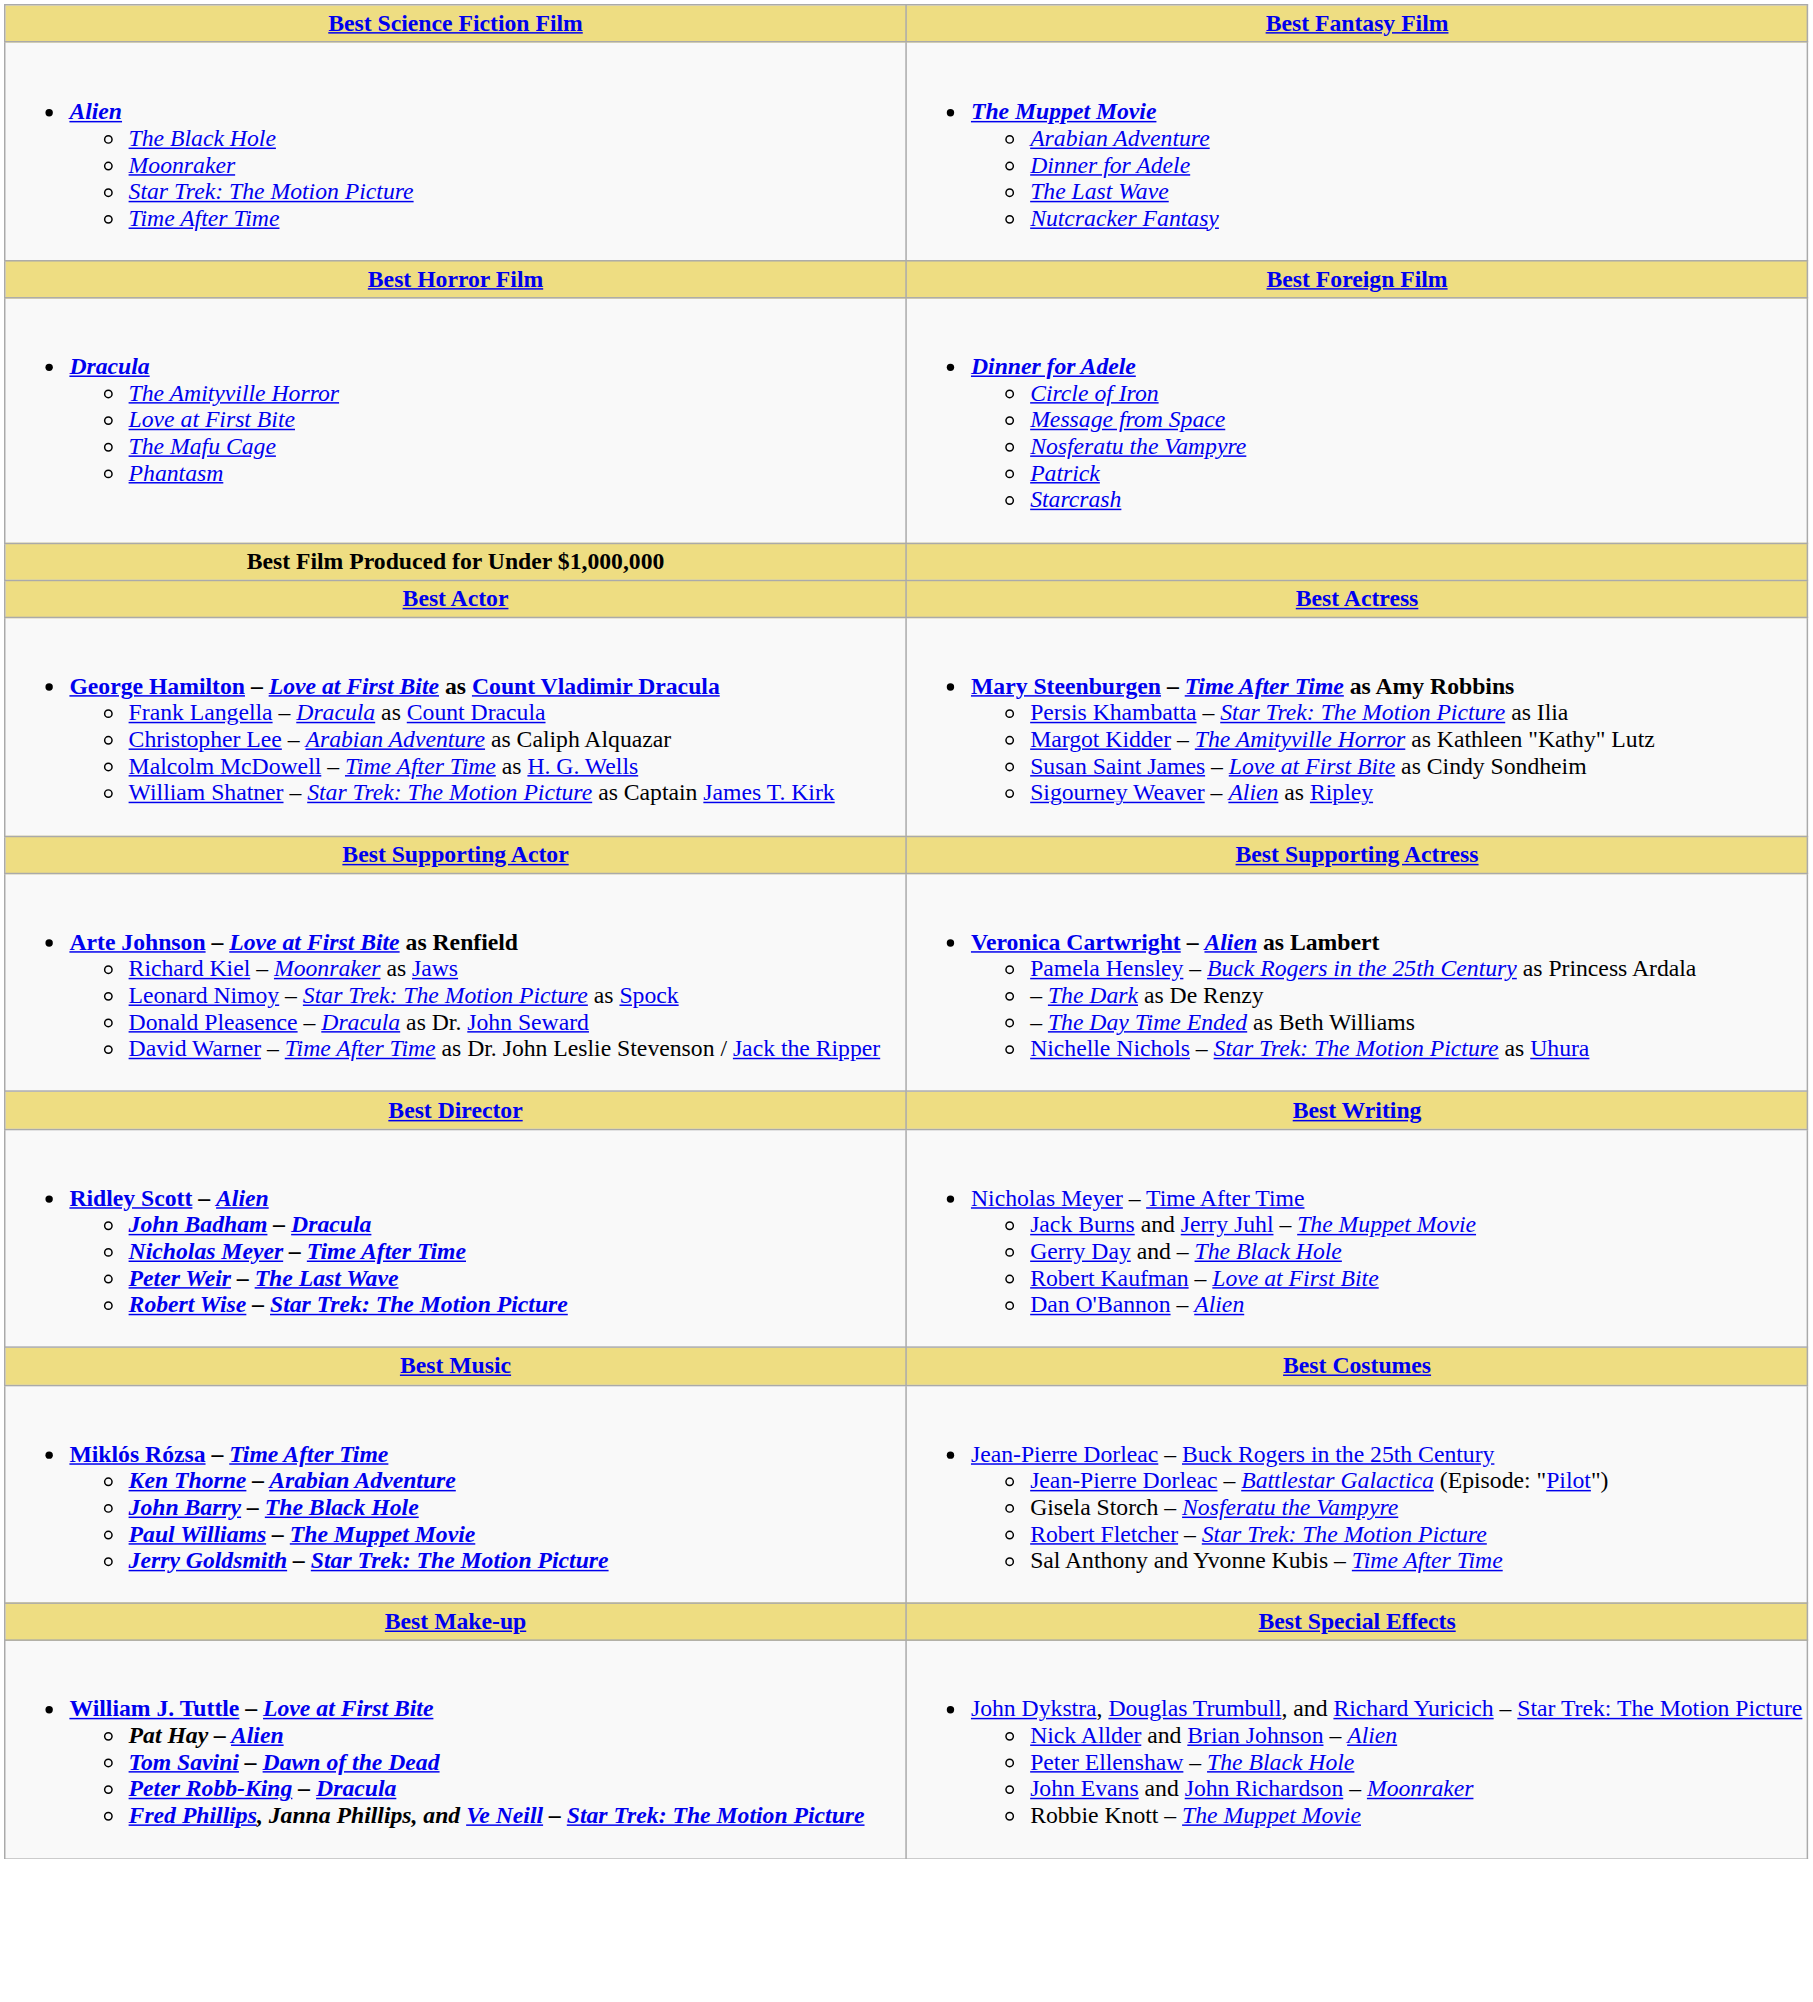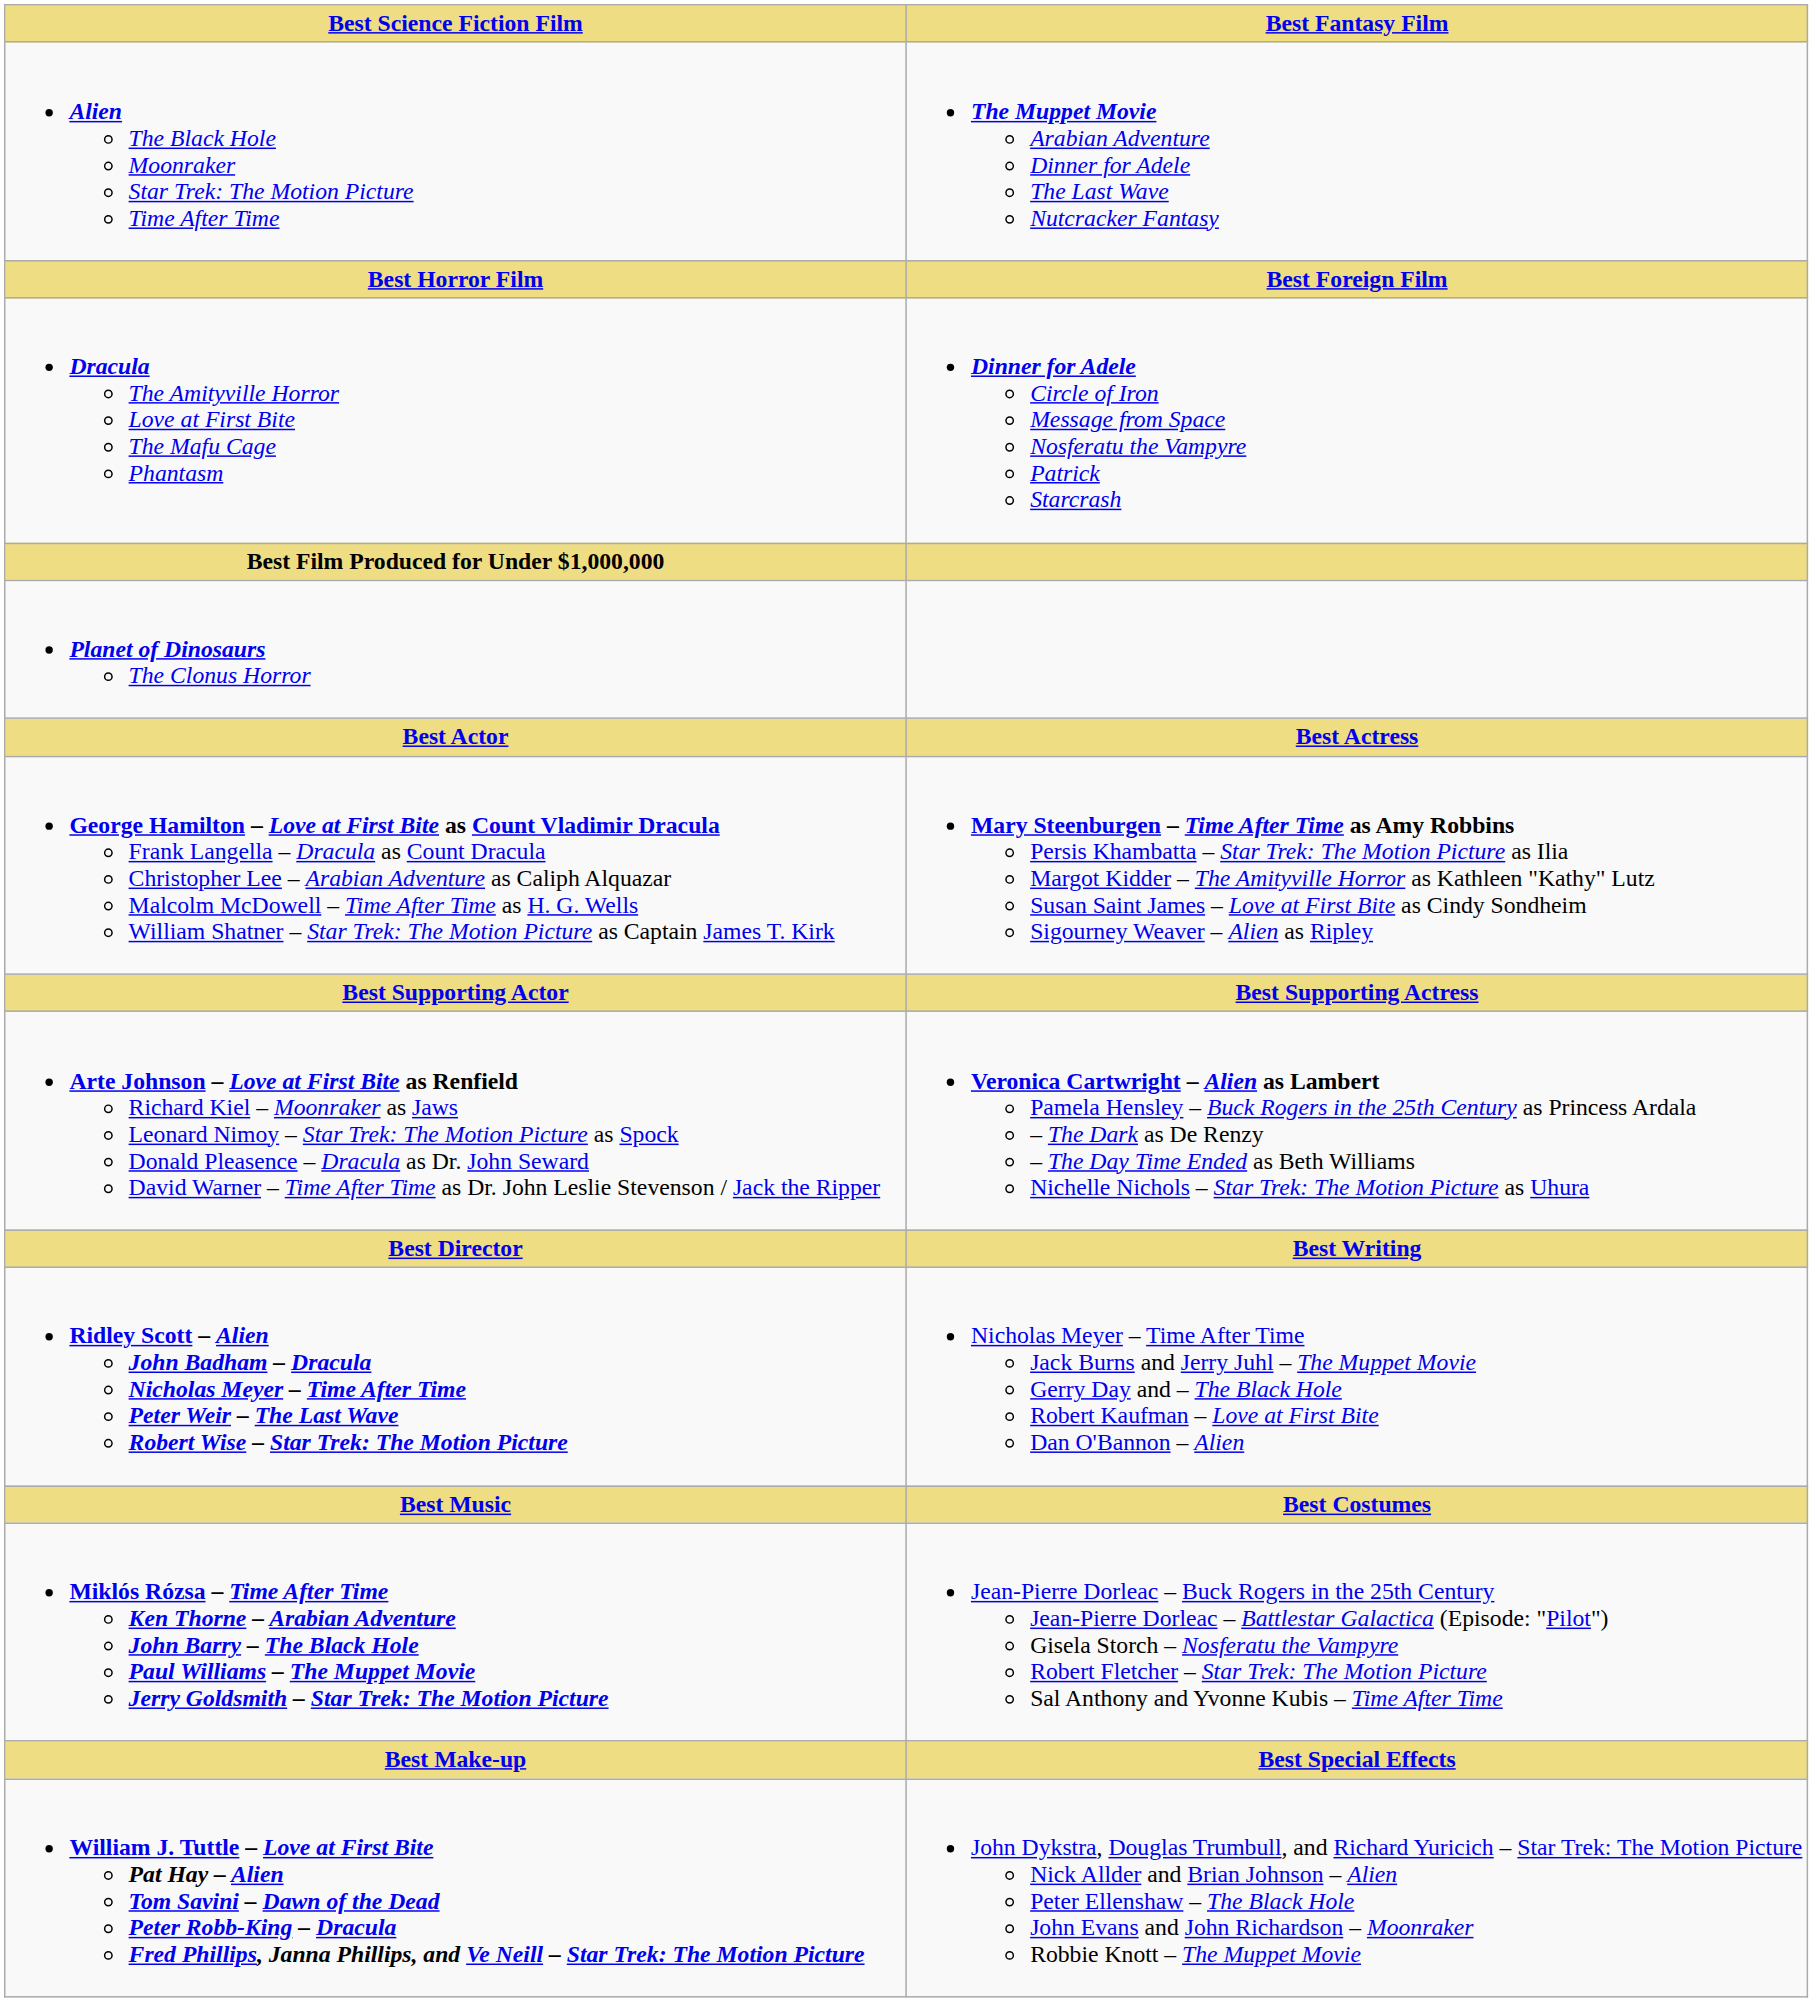+ row: Planet of Dinosaurs The Clonus Horror
